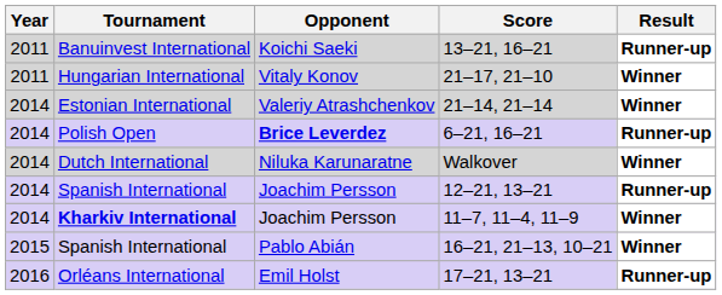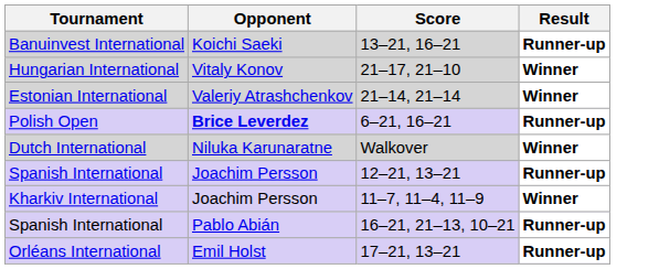- column: Year | 2011 | 2011 | 2014 | 2014 | 2014 | 2014 | 2014 | 2015 | 2016
11–7, 11–4, 11–9 | Tournament: bold -> normal
16–21, 21–13, 10–21 | Result: Winner -> Runner-up
